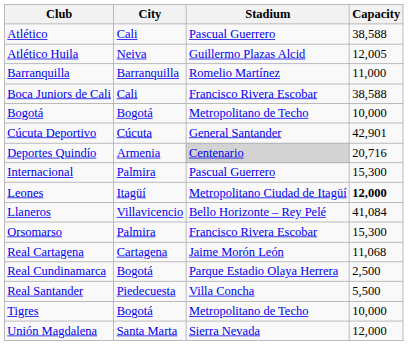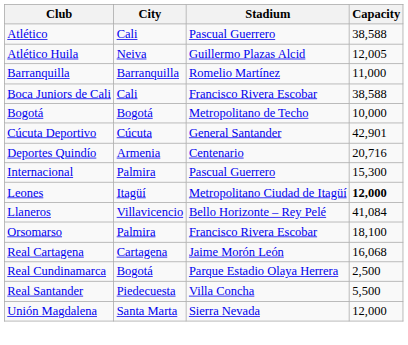Deportes Quindío | Stadium: lightgrey background -> no background
Orsomarso | Capacity: 15,300 -> 18,100
Real Cartagena | Capacity: 11,068 -> 16,068
- row: Tigres | Bogotá | Metropolitano de Techo | 10,000
